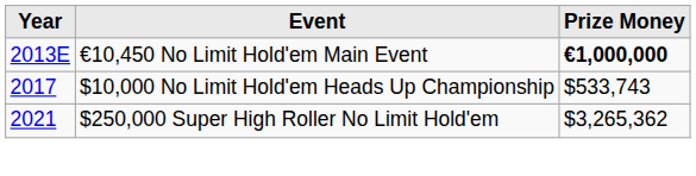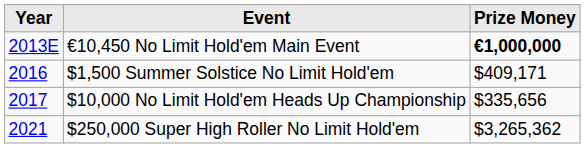+ row: 2016 | $1,500 Summer Solstice No Limit Hold'em | $409,171
$10,000 No Limit Hold'em Heads Up Championship | Prize Money: $533,743 -> $335,656
